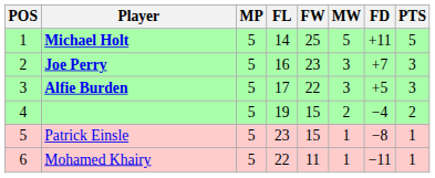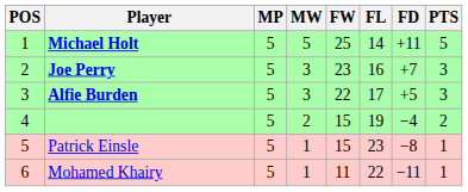columns swapped: MW <-> FL
